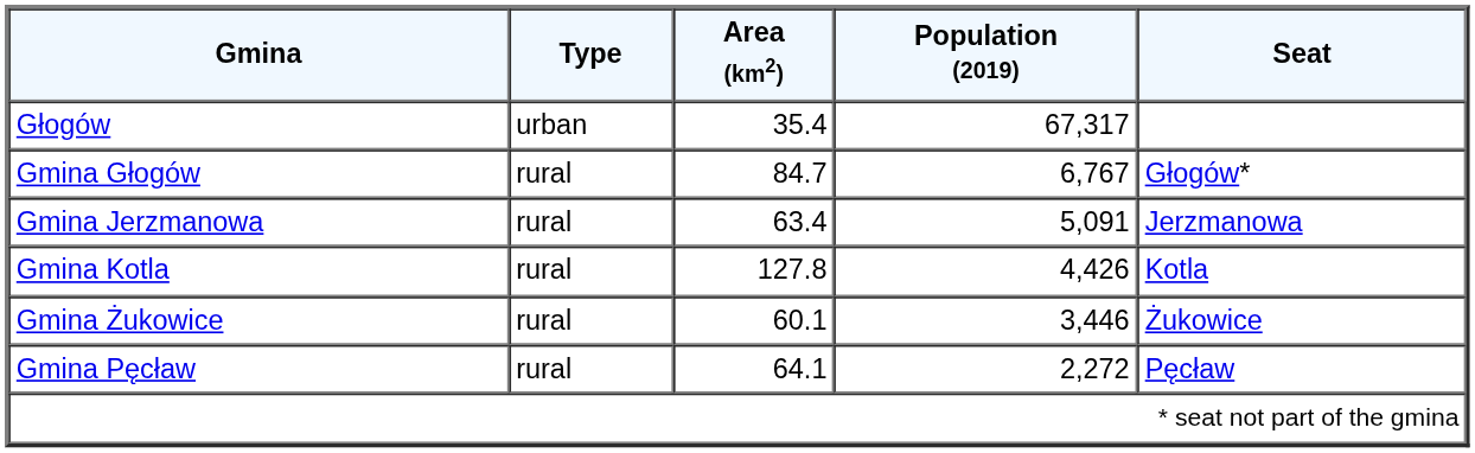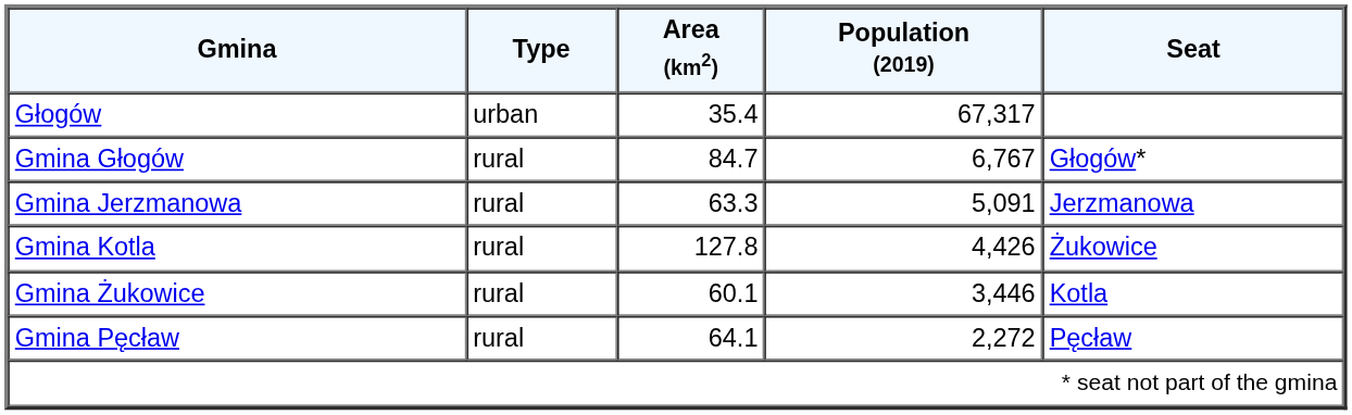Gmina Jerzmanowa | Area (km2): 63.4 -> 63.3
Gmina Kotla | Seat: Kotla -> Żukowice
Gmina Żukowice | Seat: Żukowice -> Kotla
